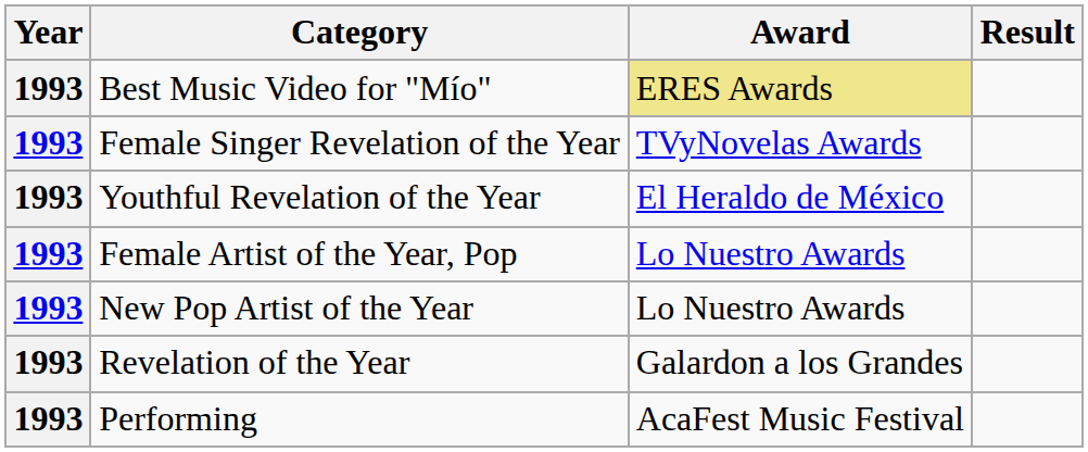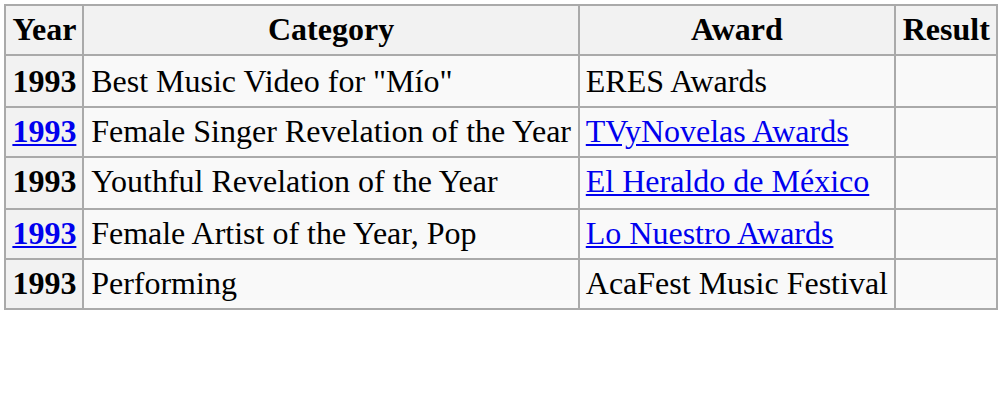Best Music Video for "Mío" | Award: khaki background -> no background
- row: 1993 | New Pop Artist of the Year | Lo Nuestro Awards
- row: 1993 | Revelation of the Year | Galardon a los Grandes
